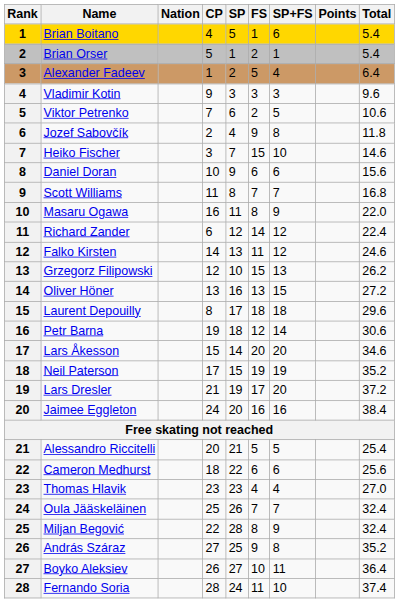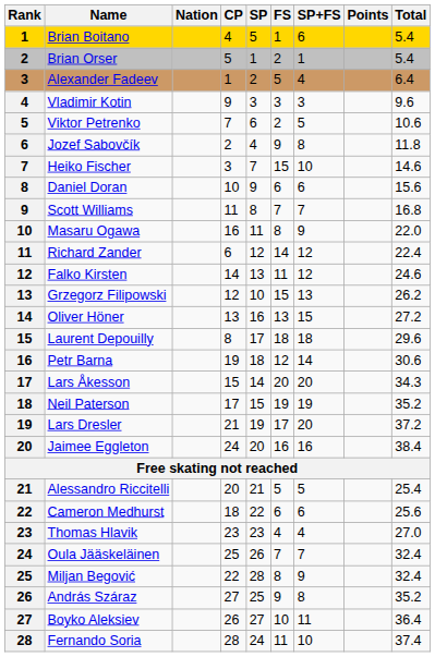Lars Åkesson | Total: 34.6 -> 34.3
